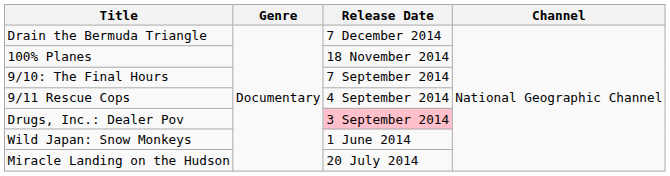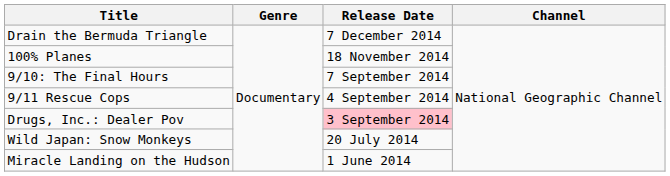Wild Japan: Snow Monkeys | Release Date: 1 June 2014 -> 20 July 2014
Miracle Landing on the Hudson | Release Date: 20 July 2014 -> 1 June 2014
